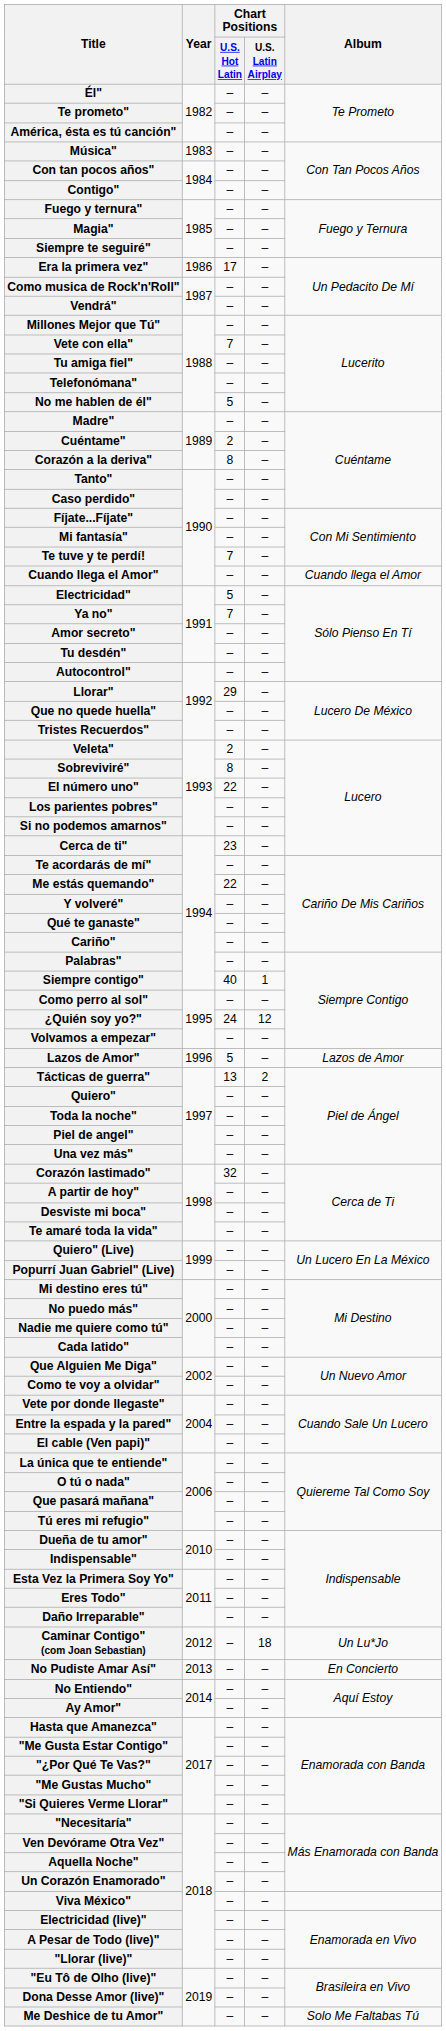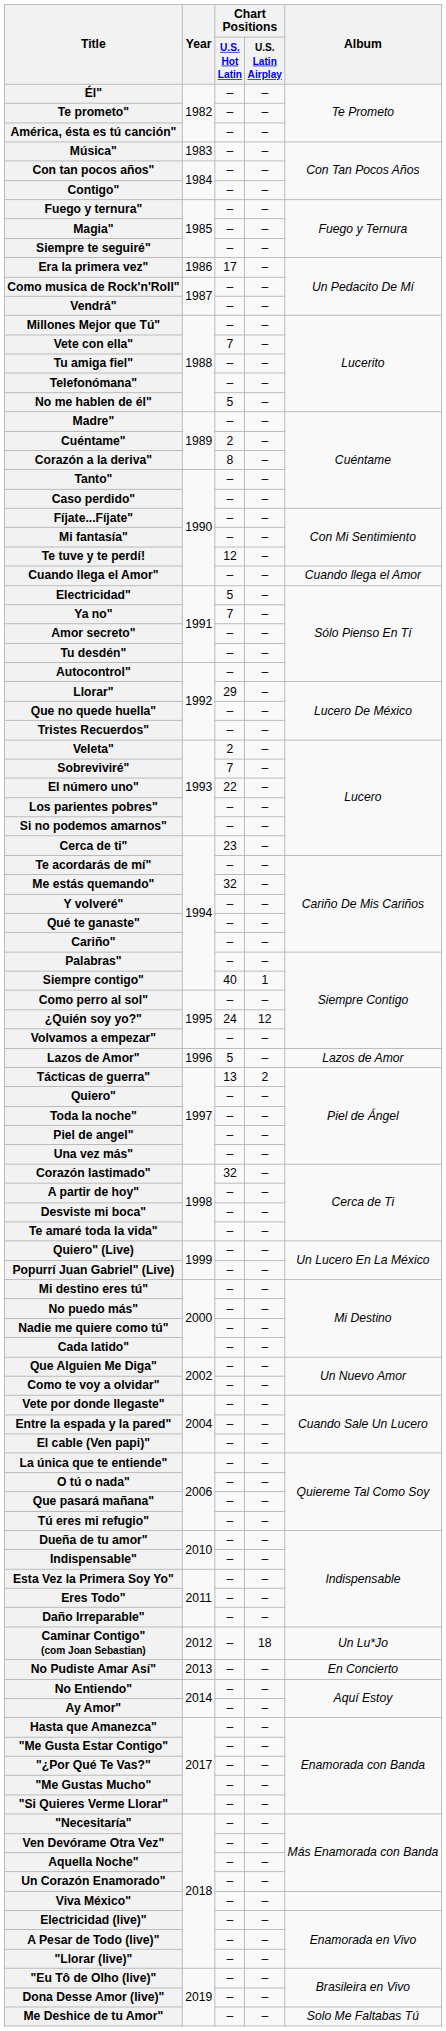Te tuve y te perdí! | Chart Positions / U.S. Hot Latin: 7 -> 12
Sobreviviré" | Chart Positions / U.S. Hot Latin: 8 -> 7
Me estás quemando" | Chart Positions / U.S. Hot Latin: 22 -> 32
